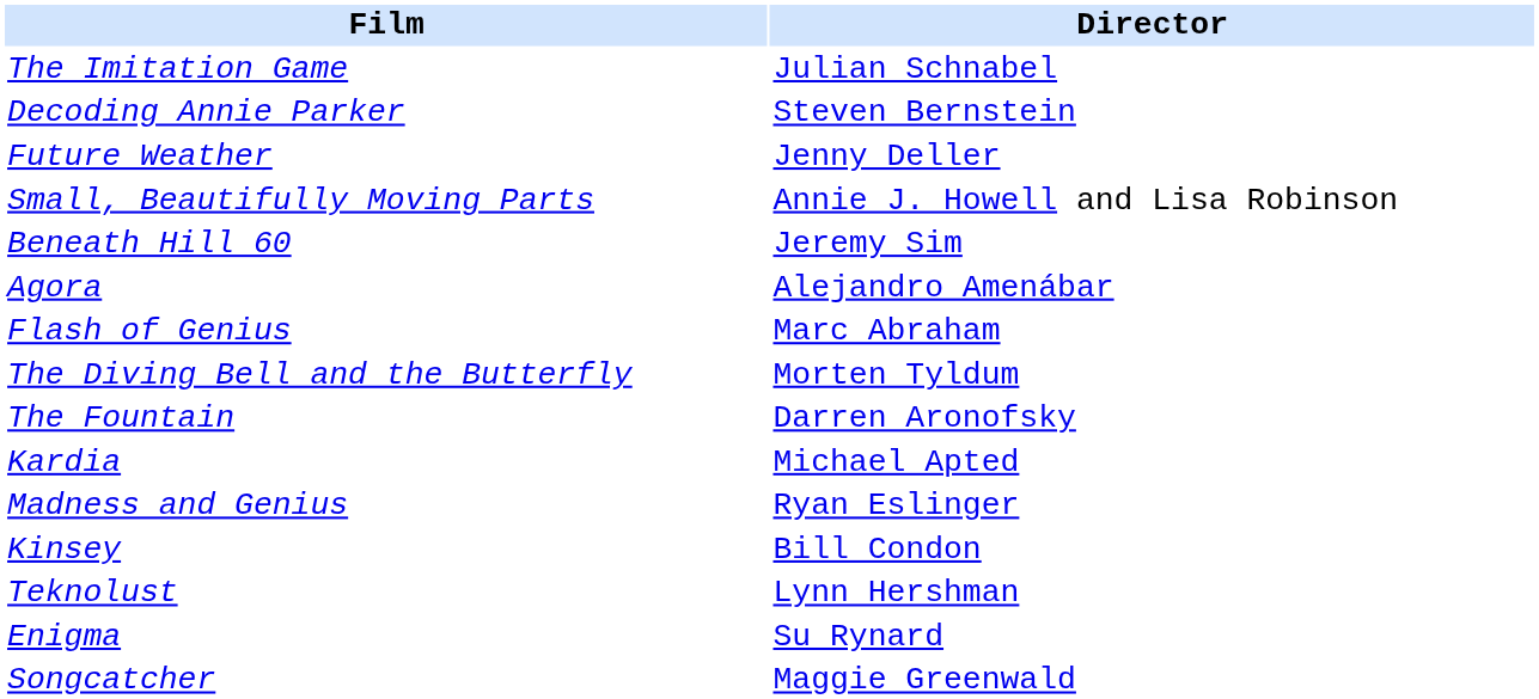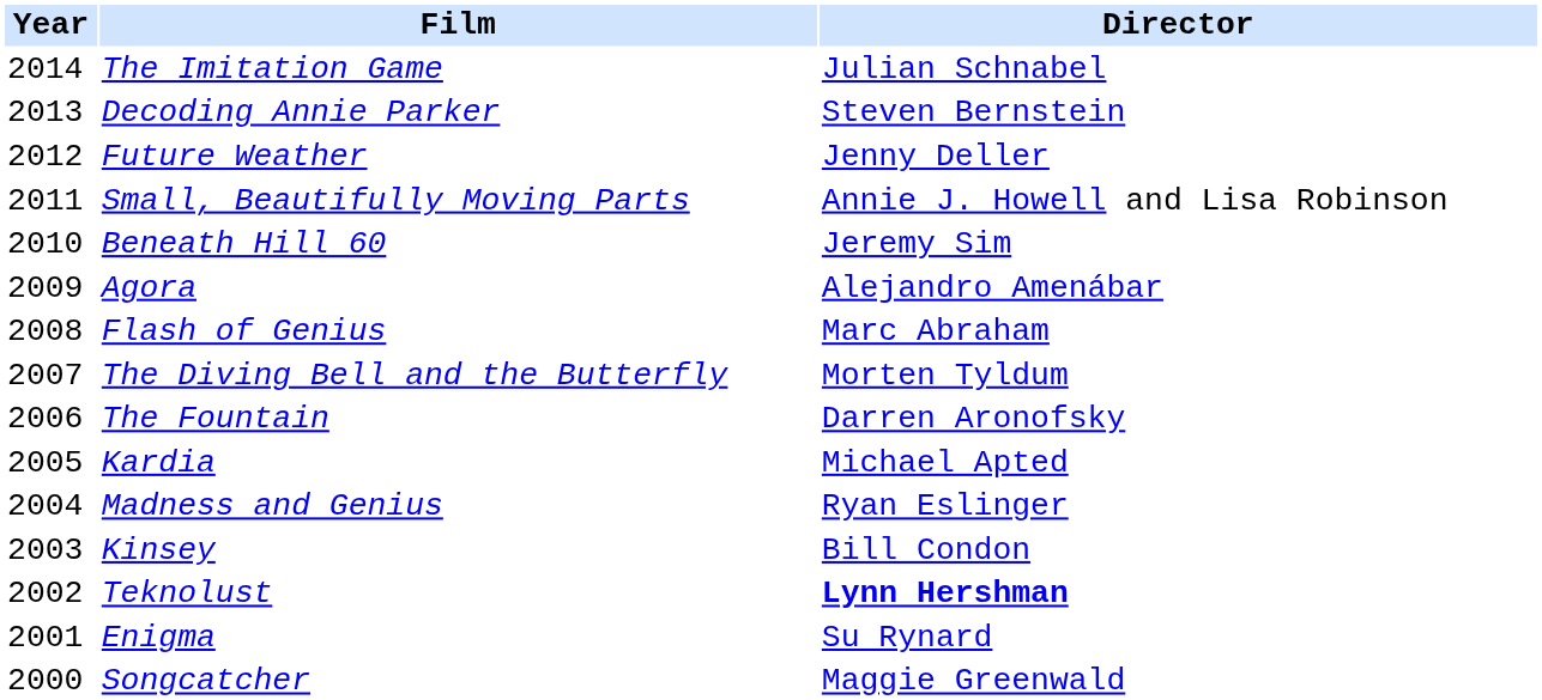+ column: Year | 2014 | 2013 | 2012 | 2011 | 2010 | 2009 | 2008 | 2007 | 2006 | 2005 | 2004 | 2003 | 2002 | 2001 | 2000
Teknolust | Director: normal -> bold
